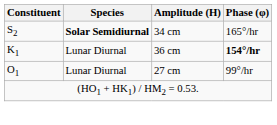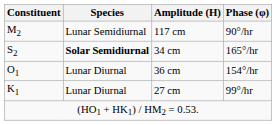+ row: M2 | Lunar Semidiurnal | 117 cm | 90°/hr
36 cm | Constituent: K1 -> O1
36 cm | Phase (φ): bold -> normal
27 cm | Constituent: O1 -> K1
